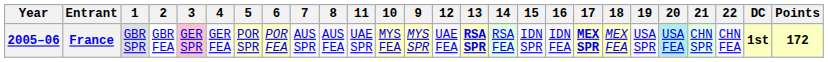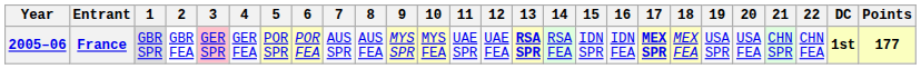columns swapped: 9 <-> 11
France | 20: paleturquoise background -> no background
France | Points: 172 -> 177
